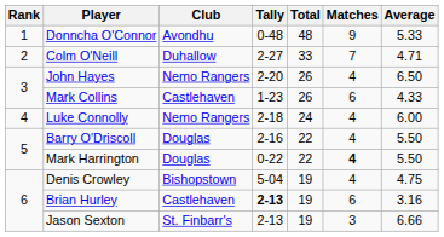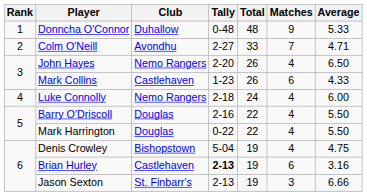Donncha O'Connor | Club: Avondhu -> Duhallow
Colm O'Neill | Club: Duhallow -> Avondhu
Mark Harrington | Matches: bold -> normal
